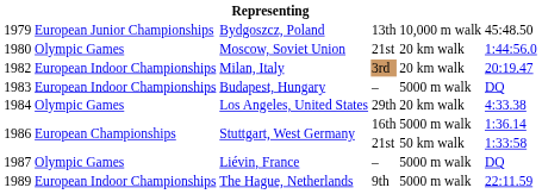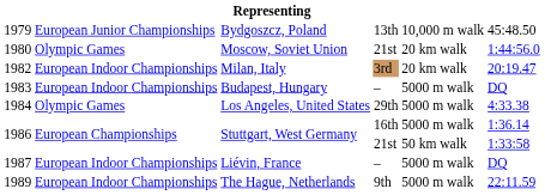1984 | column 5: 20 km walk -> 5000 m walk
1987 | column 2: Olympic Games -> European Indoor Championships
